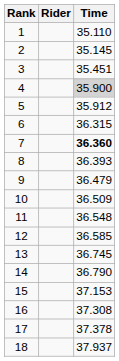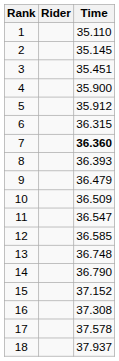4 | Time: lightgrey background -> no background
11 | Time: 36.548 -> 36.547
13 | Time: 36.745 -> 36.748
15 | Time: 37.153 -> 37.152
17 | Time: 37.378 -> 37.578
